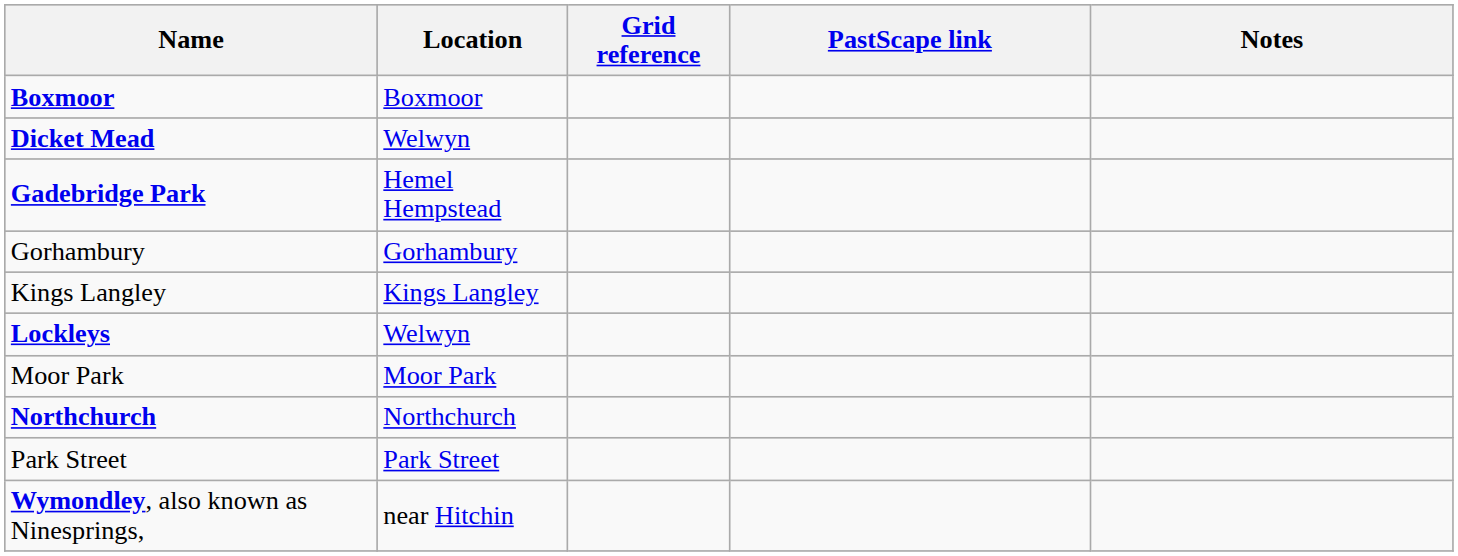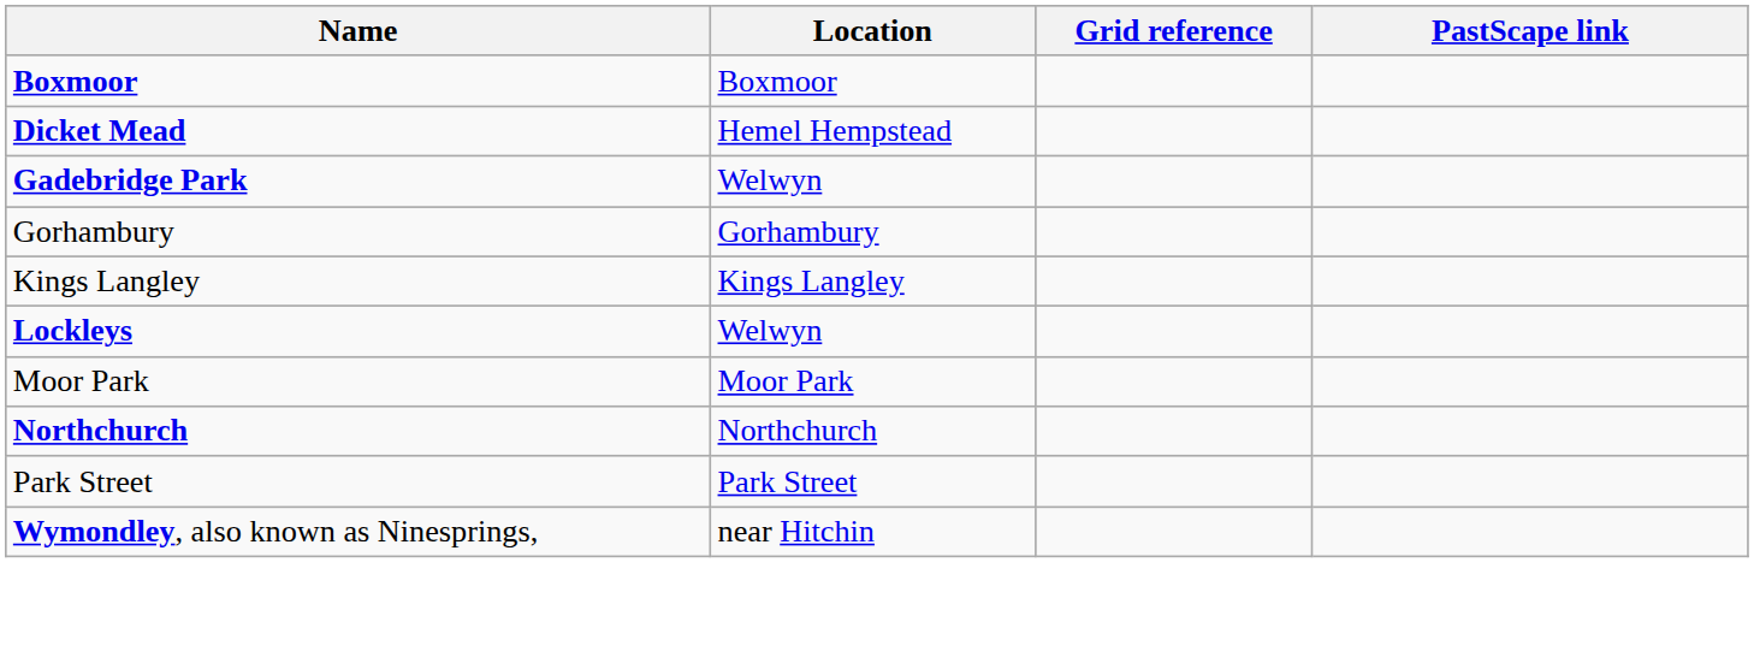- column: Notes
Dicket Mead | Location: Welwyn -> Hemel Hempstead
Gadebridge Park | Location: Hemel Hempstead -> Welwyn
